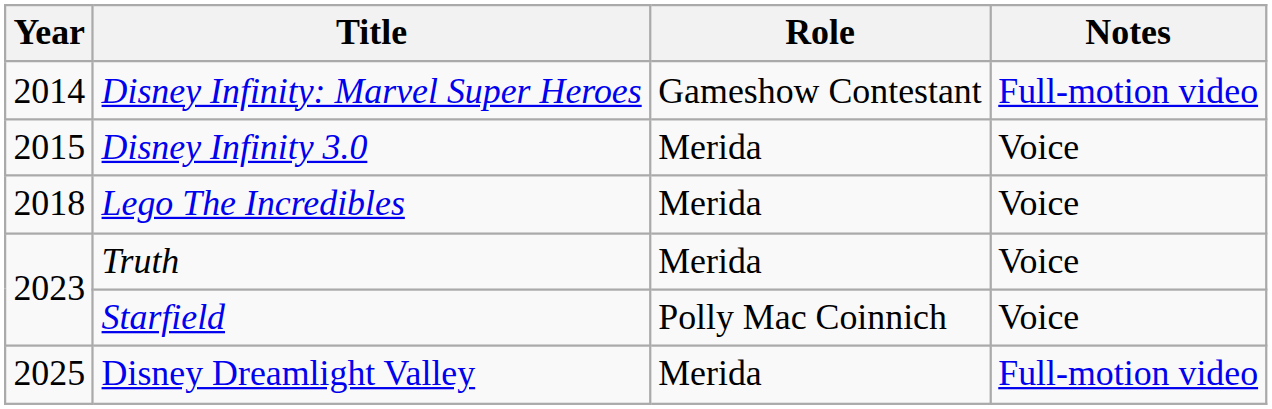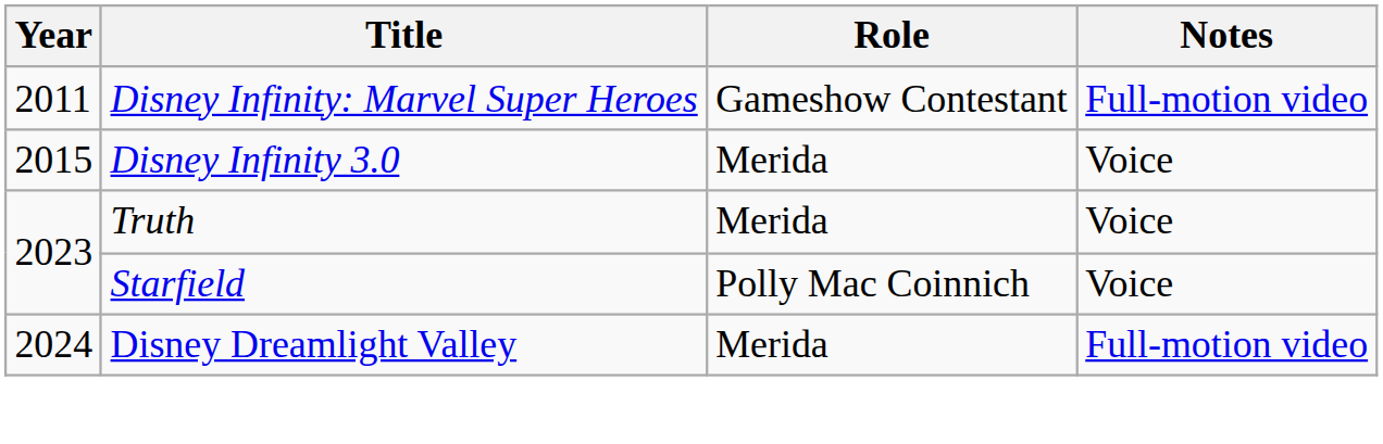Disney Infinity: Marvel Super Heroes | Year: 2014 -> 2011
- row: 2018 | Lego The Incredibles | Merida | Voice
Disney Dreamlight Valley | Year: 2025 -> 2024
